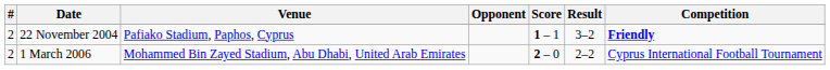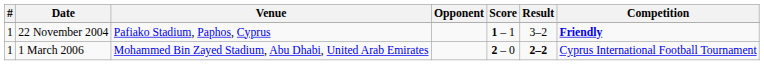22 November 2004 | #: 2 -> 1
1 March 2006 | #: 2 -> 1
1 March 2006 | Result: normal -> bold
